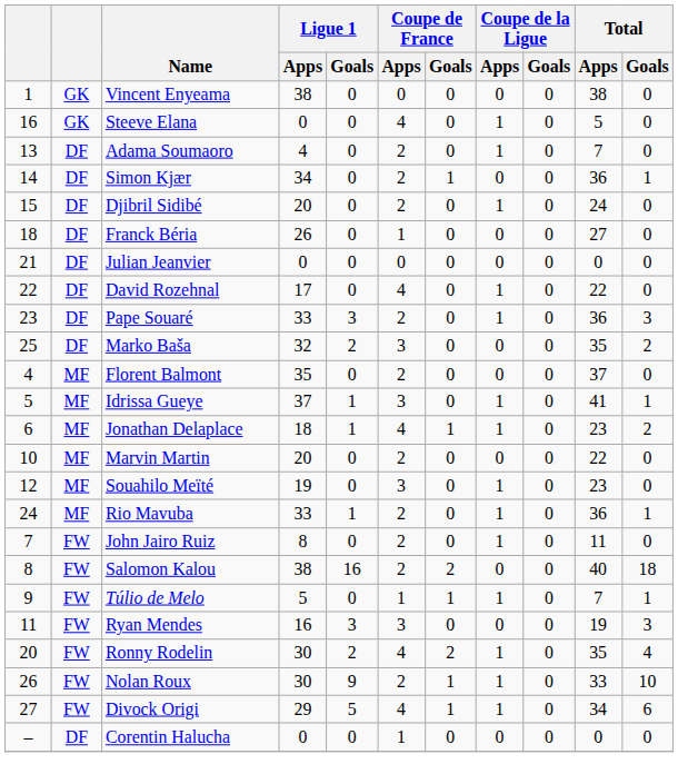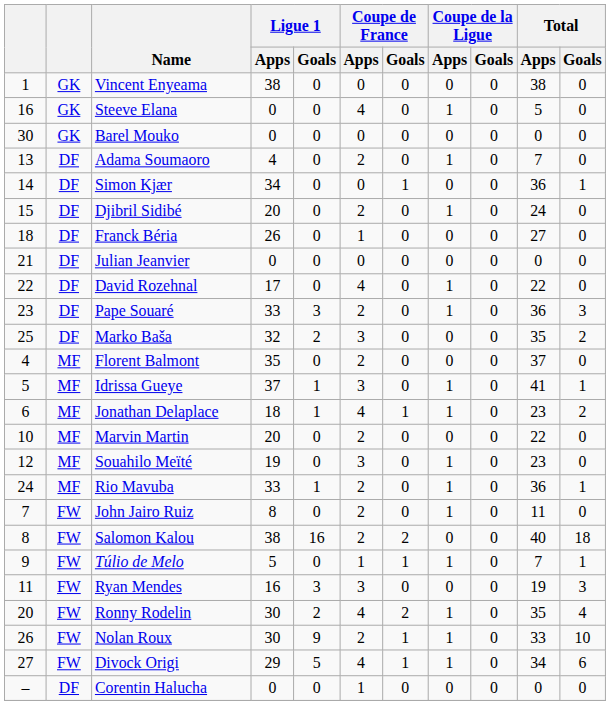+ row: 30 | GK | Barel Mouko | 0 | 0 | 0 | 0 | 0 | 0 | 0 | 0
Simon Kjær | Coupe de France / Apps: 2 -> 0
